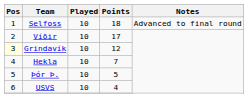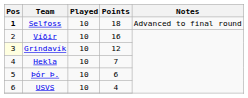Selfoss | Pos: normal -> bold
Víðir | Points: 17 -> 16
Þór Þ. | Points: 5 -> 6
